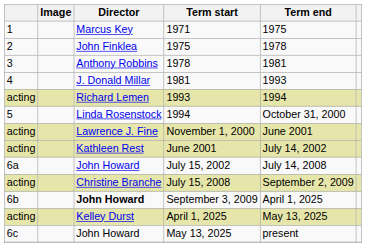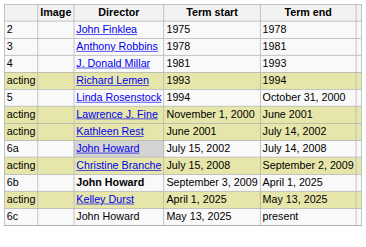- row: 1 | Marcus Key | 1971 | 1975
July 15, 2002 | Director: no background -> lightgrey background
